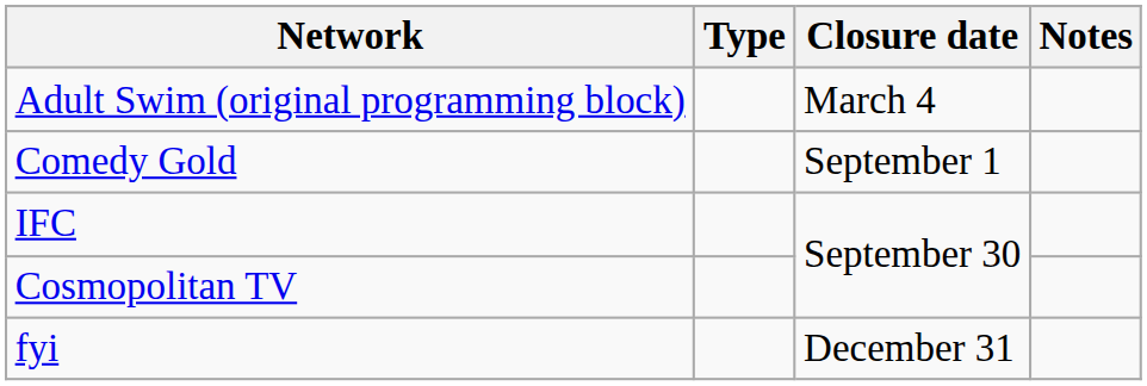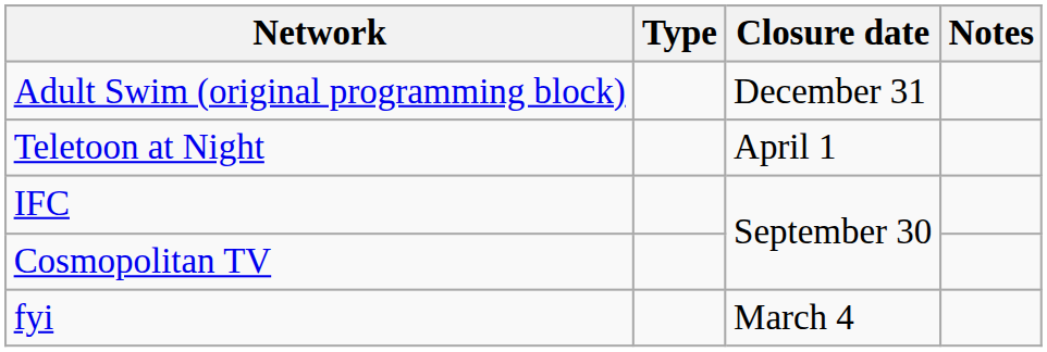Adult Swim (original programming block) | Closure date: March 4 -> December 31
+ row: Teletoon at Night | April 1
- row: Comedy Gold | September 1
fyi | Closure date: December 31 -> March 4
